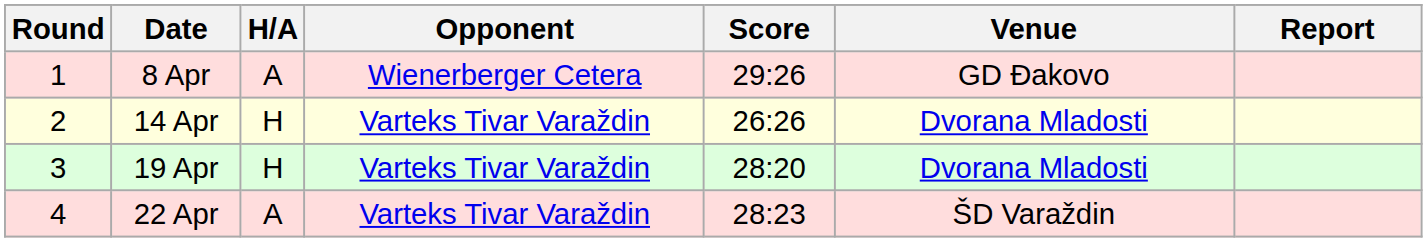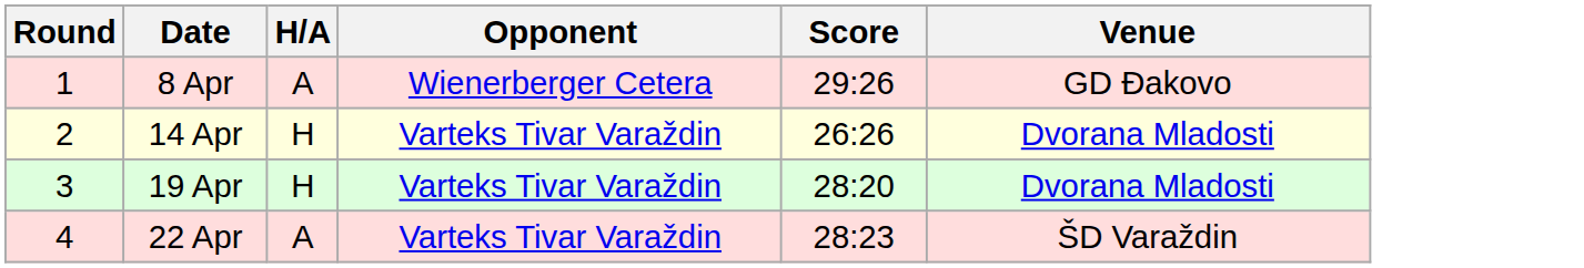- column: Report
